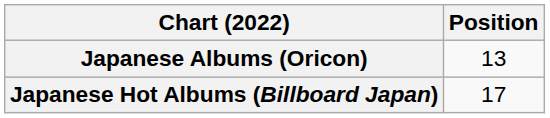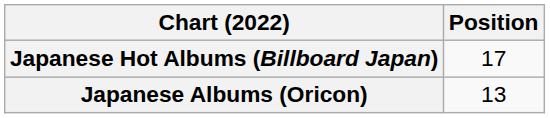rows swapped: Japanese Albums (Oricon) <-> Japanese Hot Albums (Billboard Japan)
